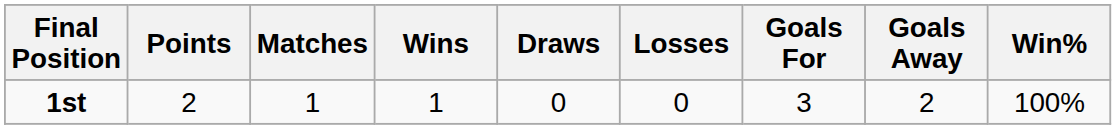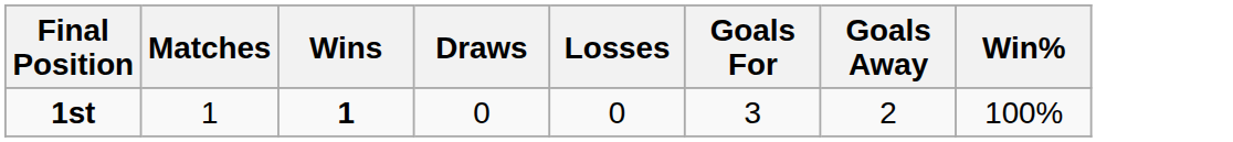- column: Points | 2
1st | Wins: normal -> bold
